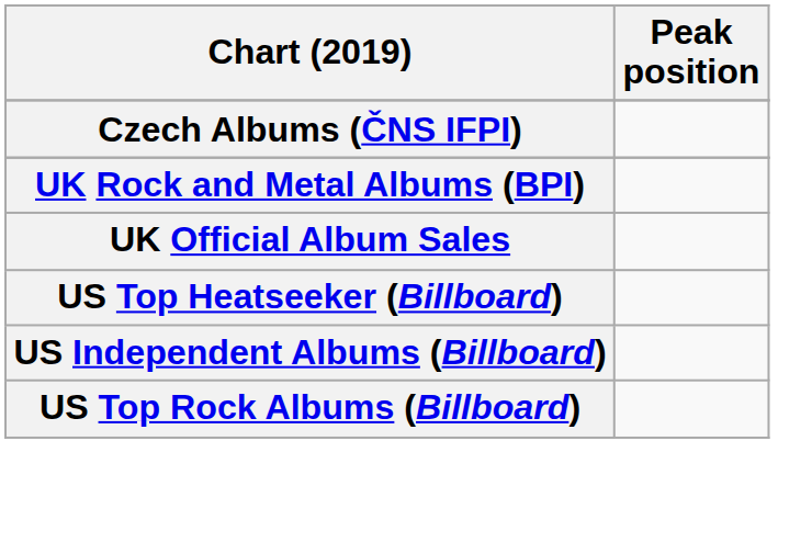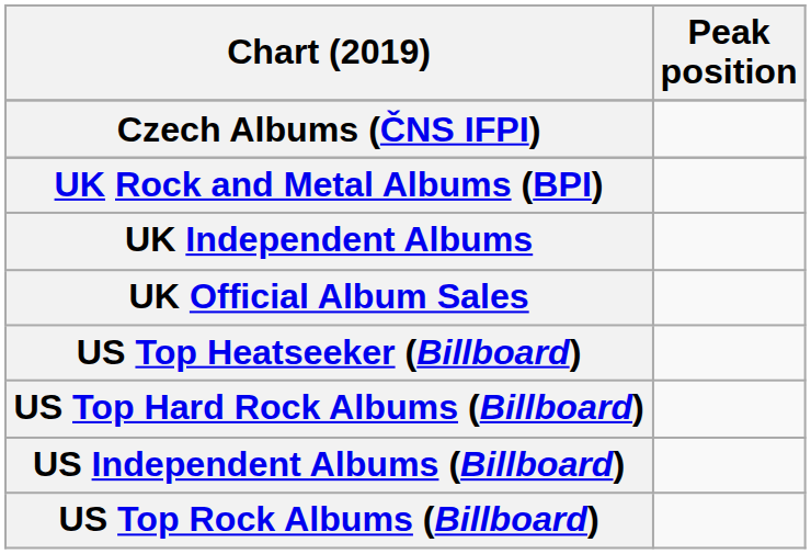+ row: UK Independent Albums
+ row: US Top Hard Rock Albums (Billboard)
